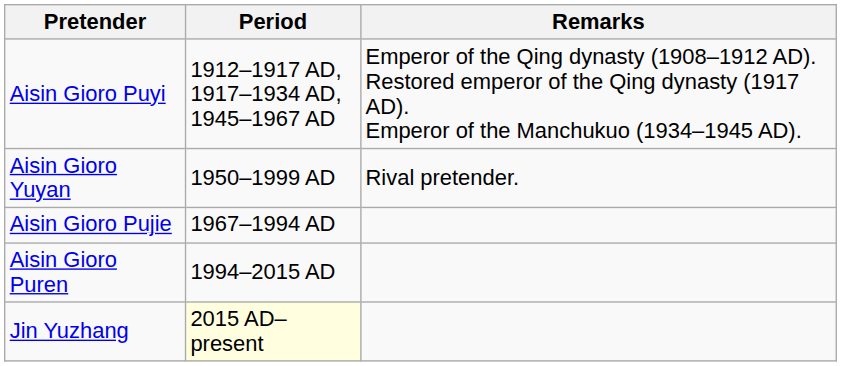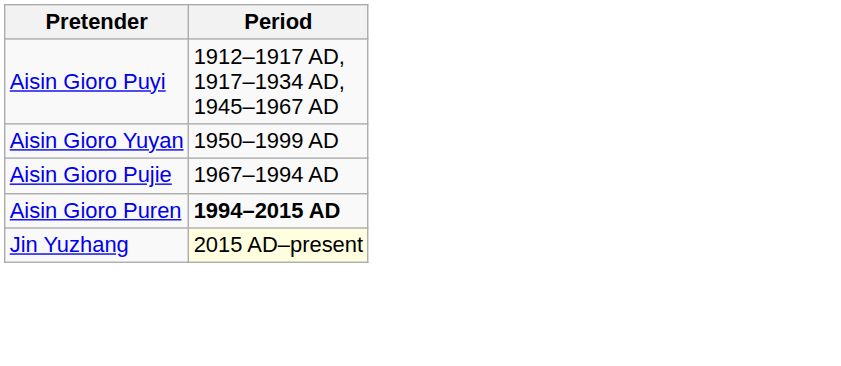- column: Remarks | Emperor of the Qing dynasty (1908–1912 AD). Restored emperor of the Qing dynasty (1917 AD). Emperor of the Manchukuo (1934–1945 AD). | Rival pretender.
Aisin Gioro Puren | Period: normal -> bold
